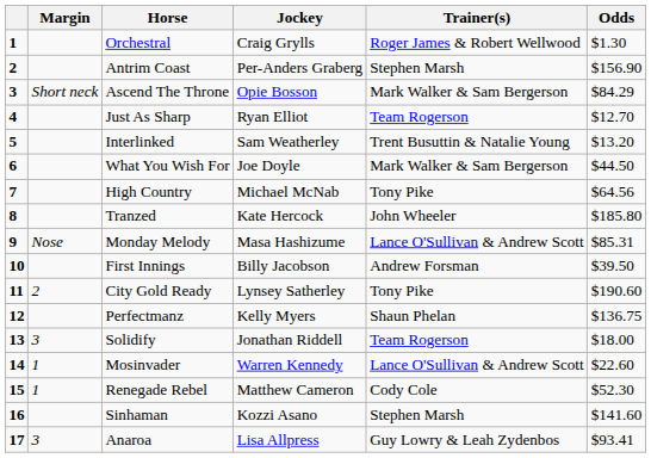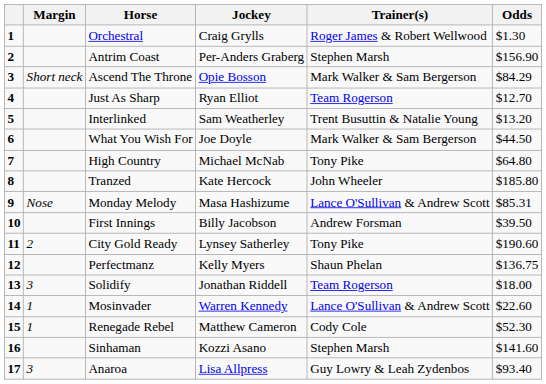High Country | Odds: $64.56 -> $64.80
Anaroa | Odds: $93.41 -> $93.40
